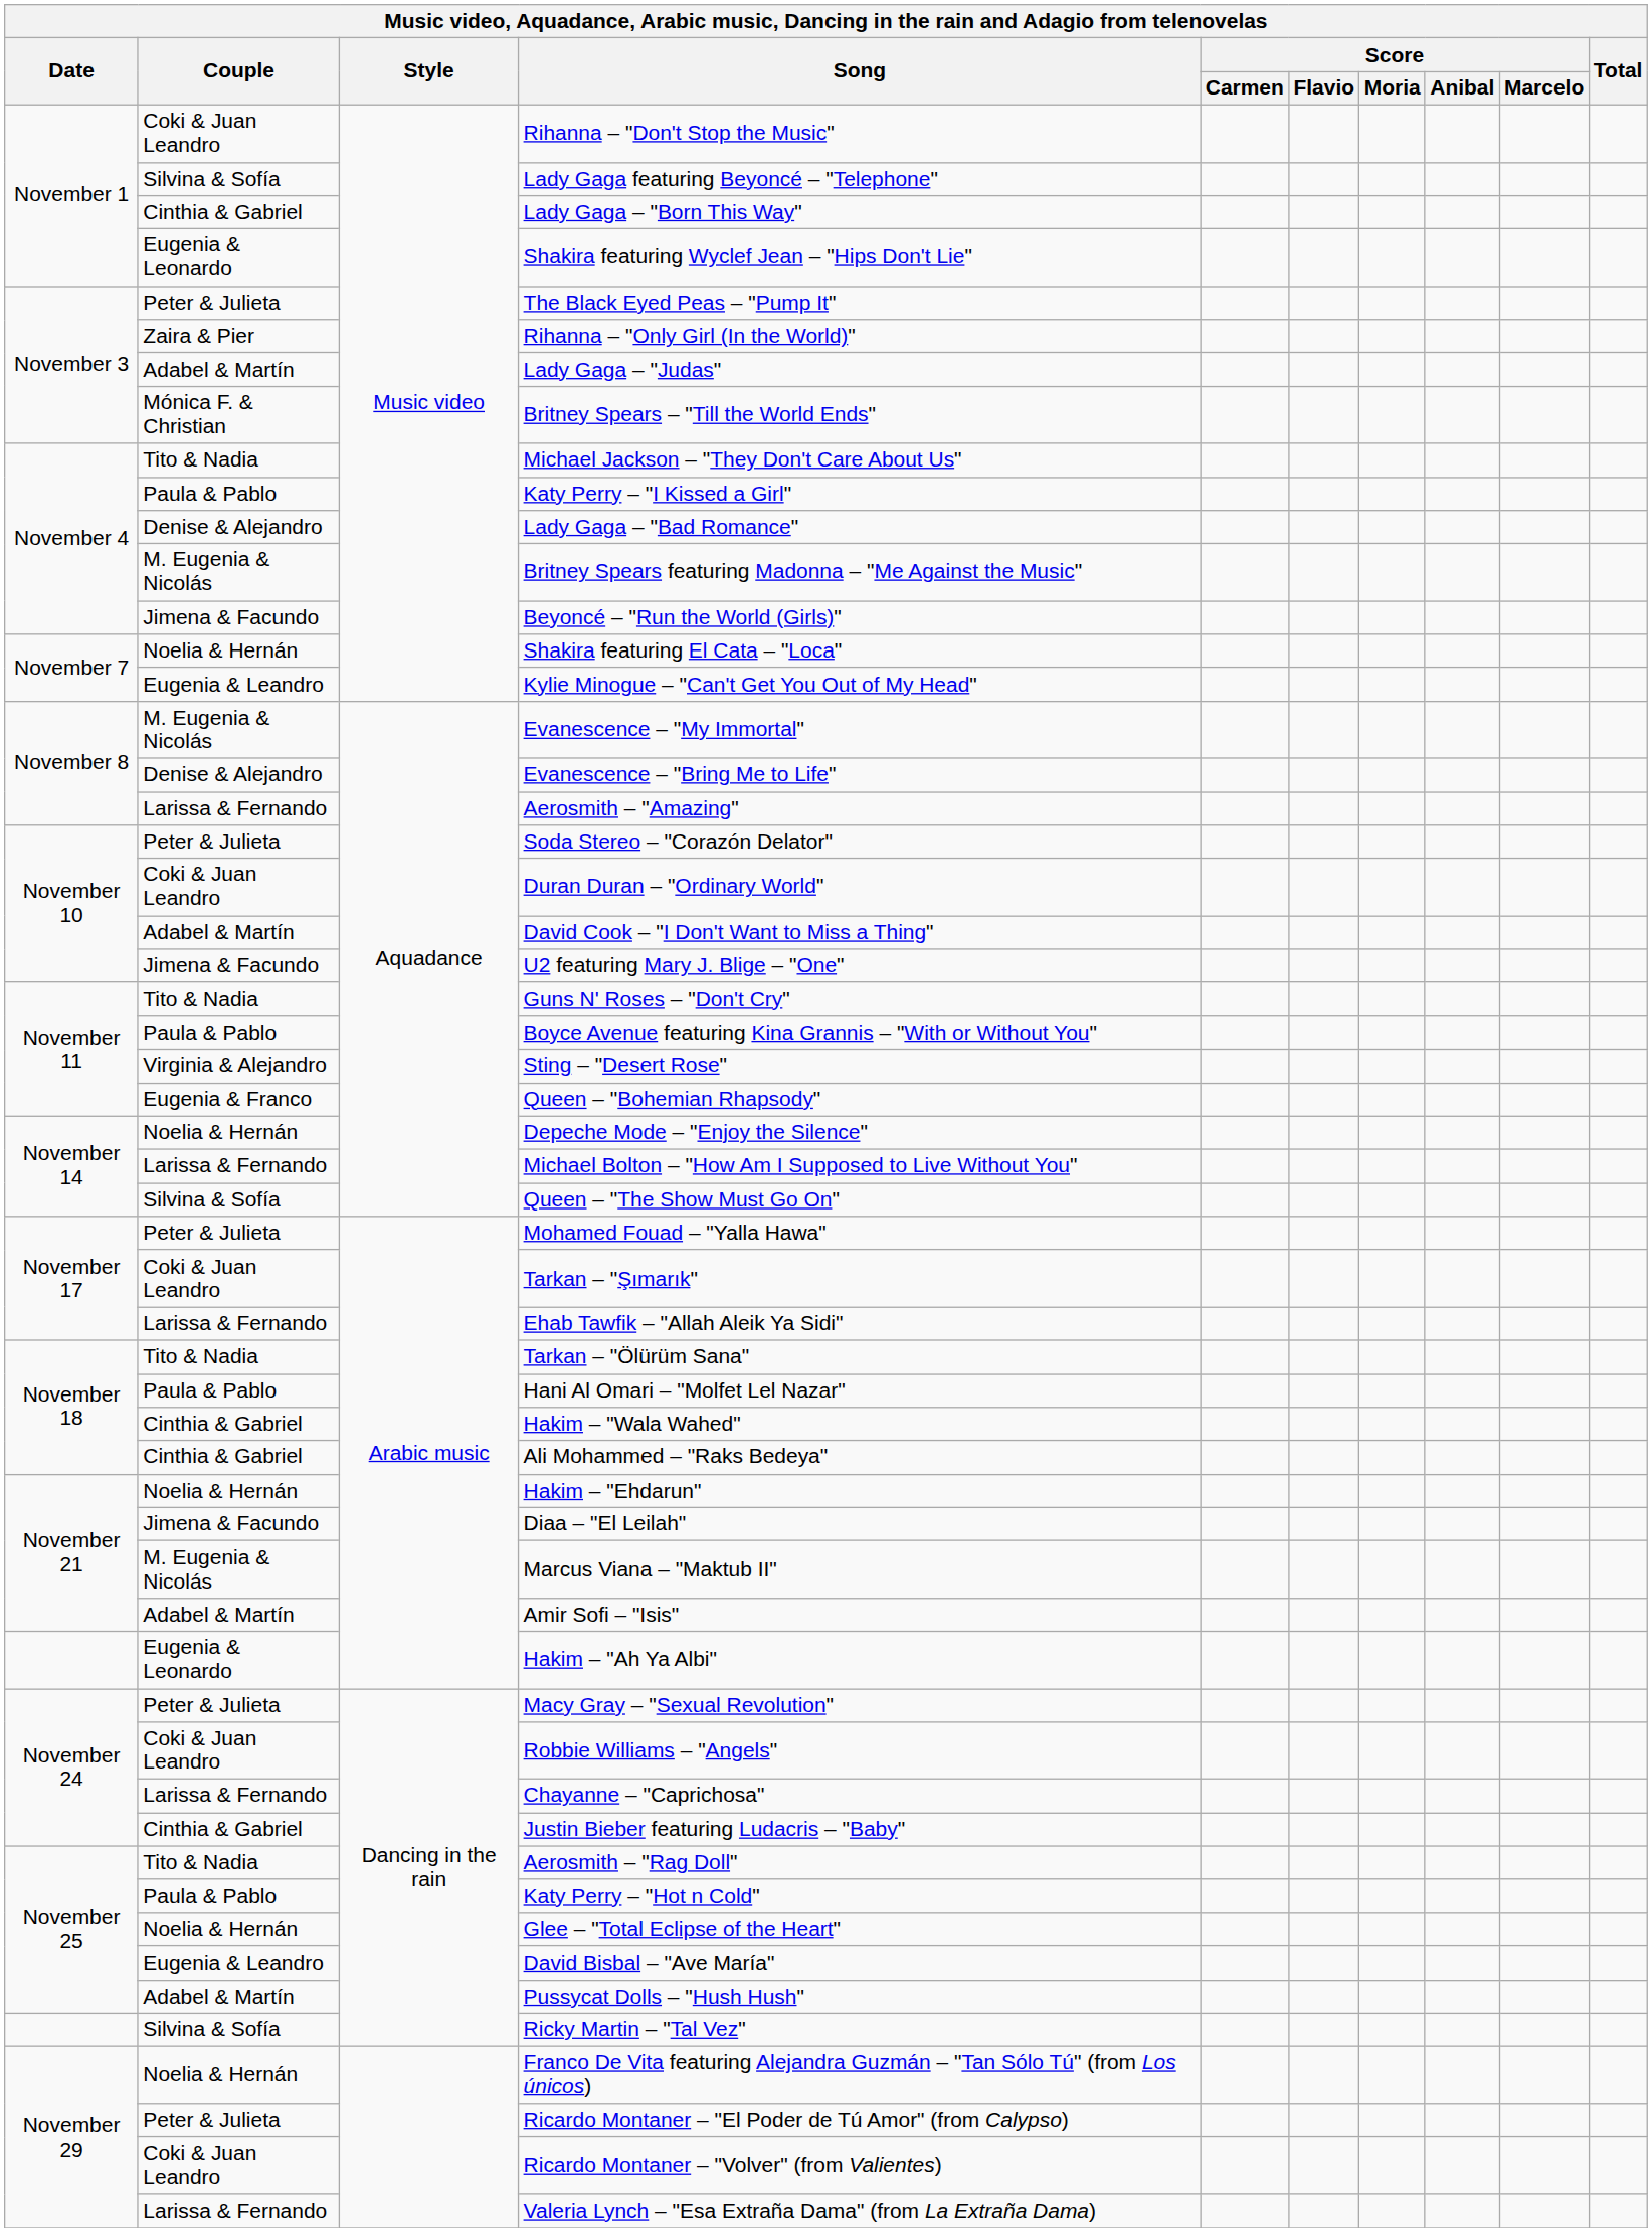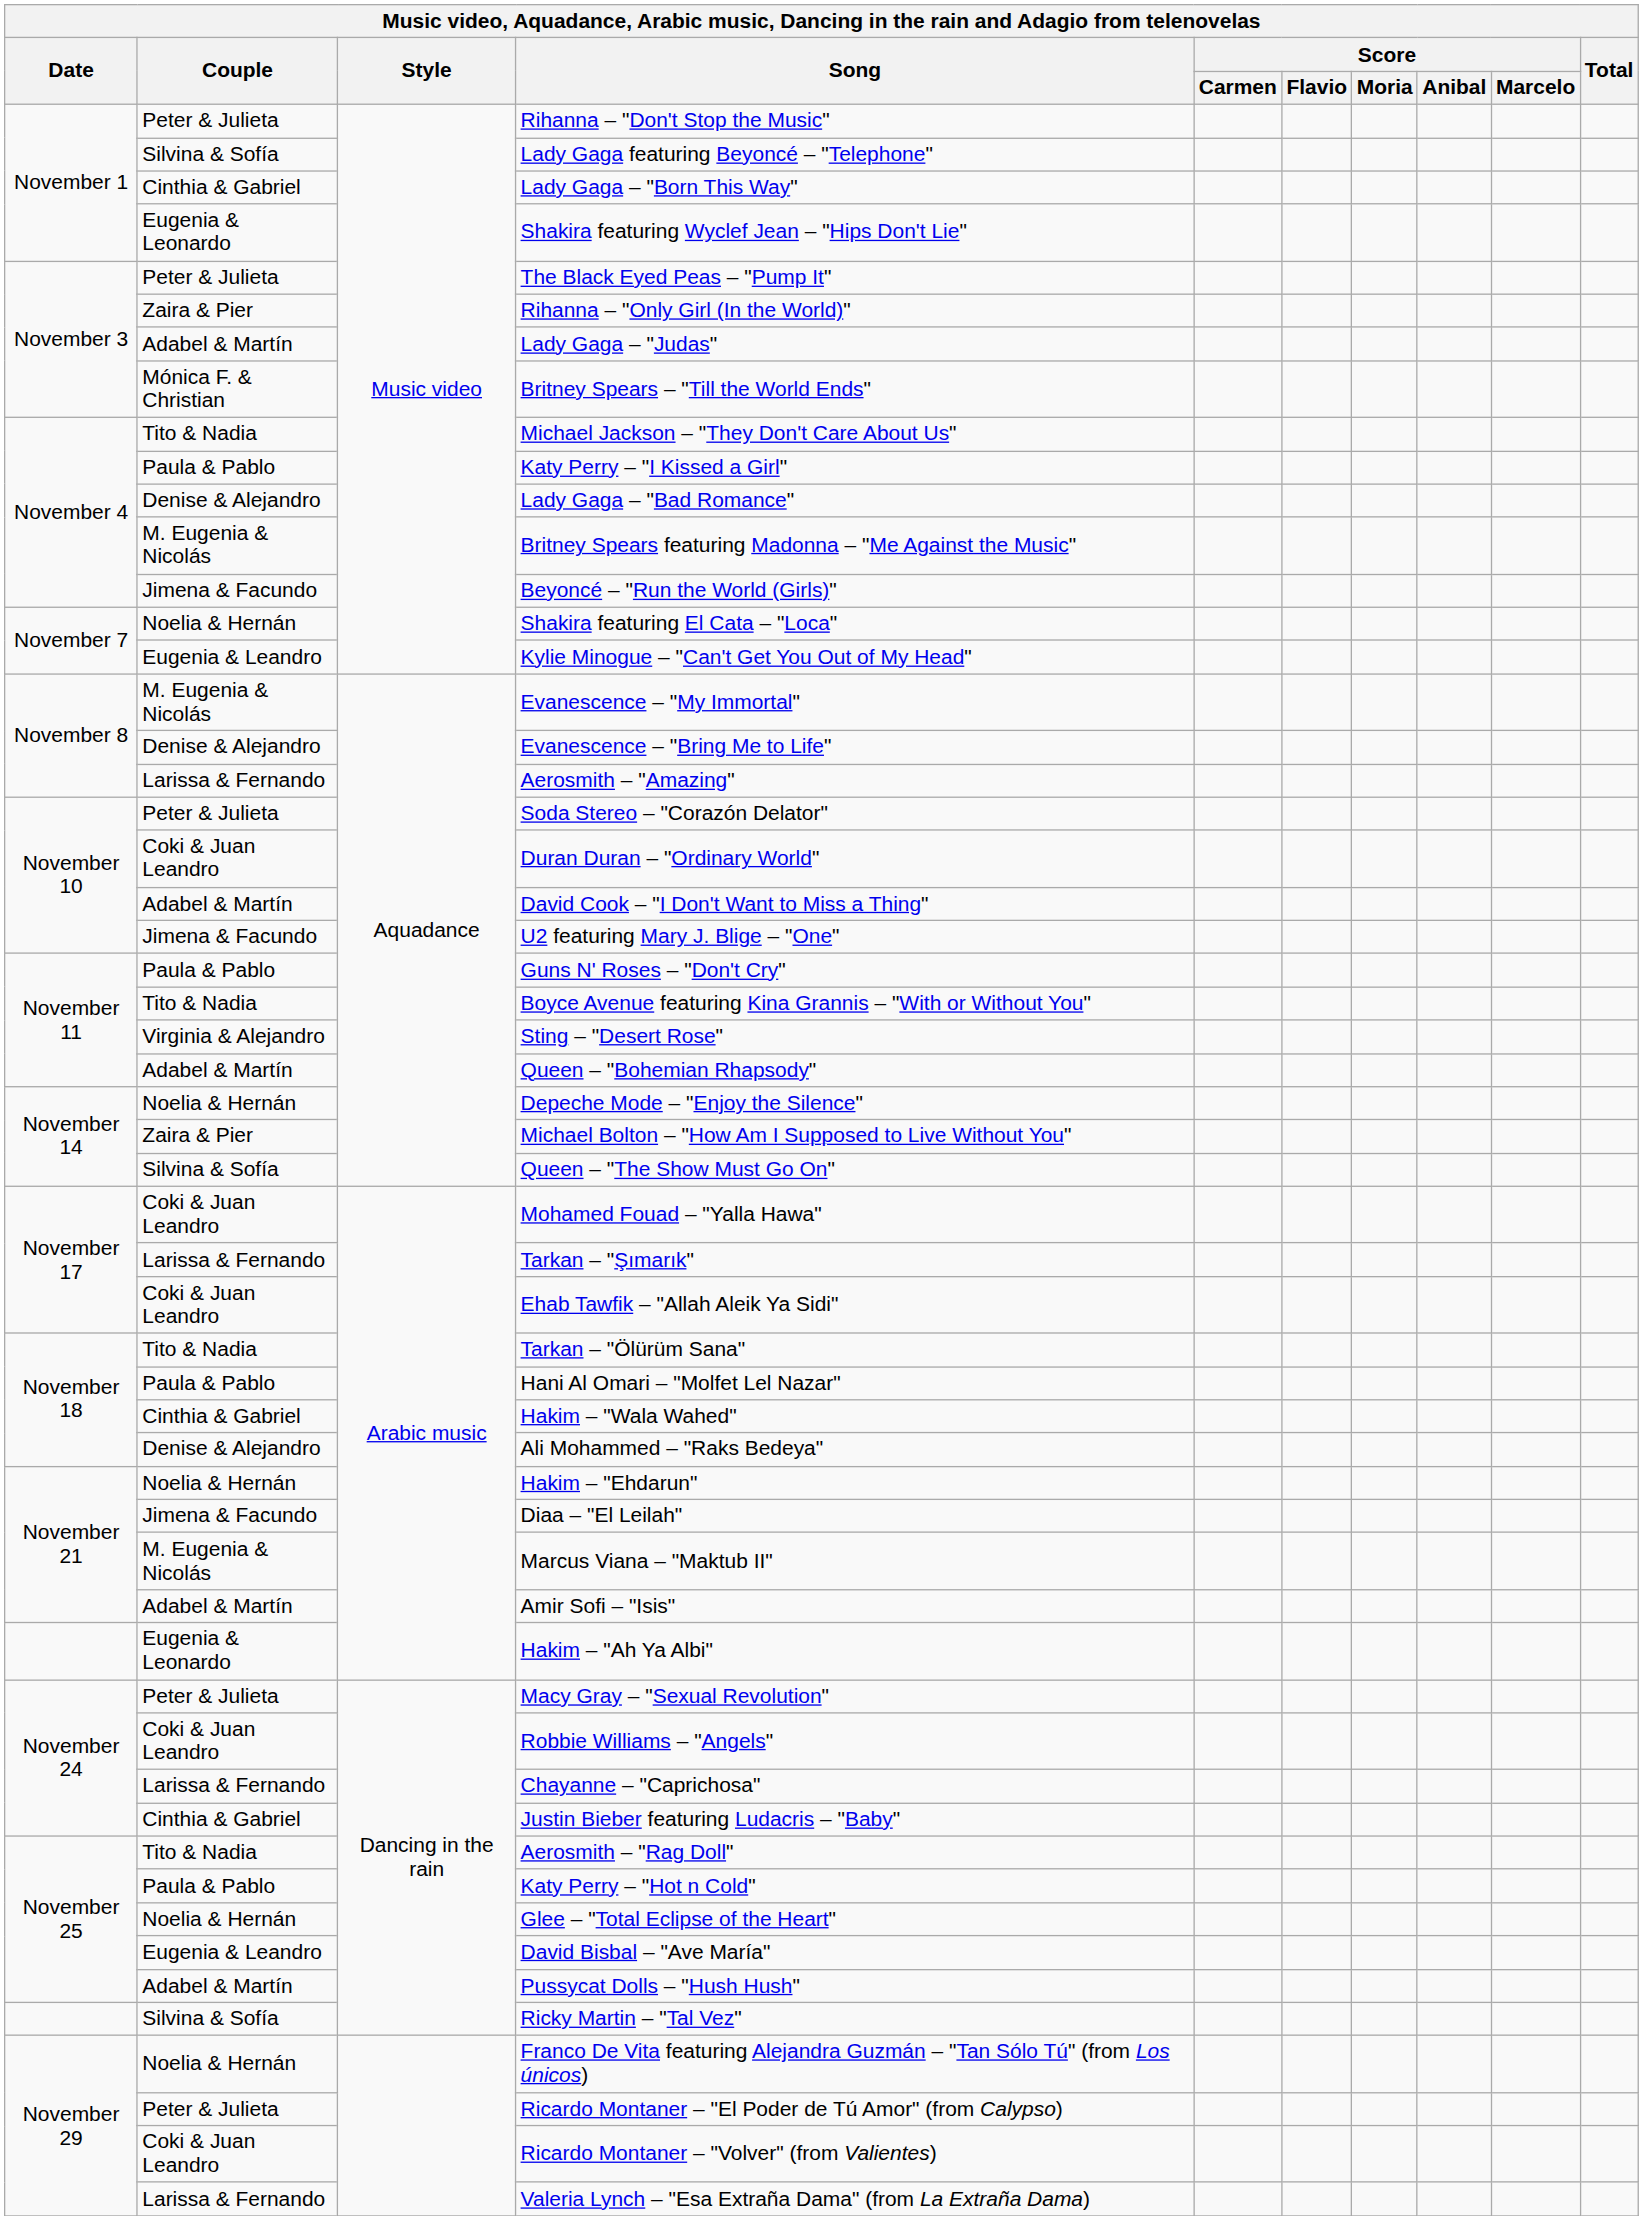Rihanna – "Don't Stop the Music" | Couple: Coki & Juan Leandro -> Peter & Julieta
Guns N' Roses – "Don't Cry" | Couple: Tito & Nadia -> Paula & Pablo
Boyce Avenue featuring Kina Grannis – "With or Without You" | Couple: Paula & Pablo -> Tito & Nadia
Queen – "Bohemian Rhapsody" | Couple: Eugenia & Franco -> Adabel & Martín
Michael Bolton – "How Am I Supposed to Live Without You" | Couple: Larissa & Fernando -> Zaira & Pier
Mohamed Fouad – "Yalla Hawa" | Couple: Peter & Julieta -> Coki & Juan Leandro
Tarkan – "Şımarık" | Couple: Coki & Juan Leandro -> Larissa & Fernando
Ehab Tawfik – "Allah Aleik Ya Sidi" | Couple: Larissa & Fernando -> Coki & Juan Leandro
Ali Mohammed – "Raks Bedeya" | Couple: Cinthia & Gabriel -> Denise & Alejandro
